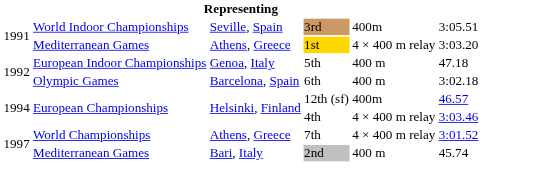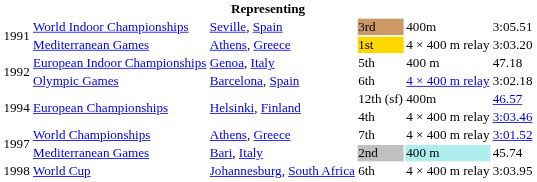Olympic Games / 6th | column 5: 400 m -> 4 × 400 m relay
2nd | column 5: no background -> paleturquoise background
+ row: 1998 | World Cup | Johannesburg, South Africa | 6th | 4 × 400 m relay | 3:03.95
